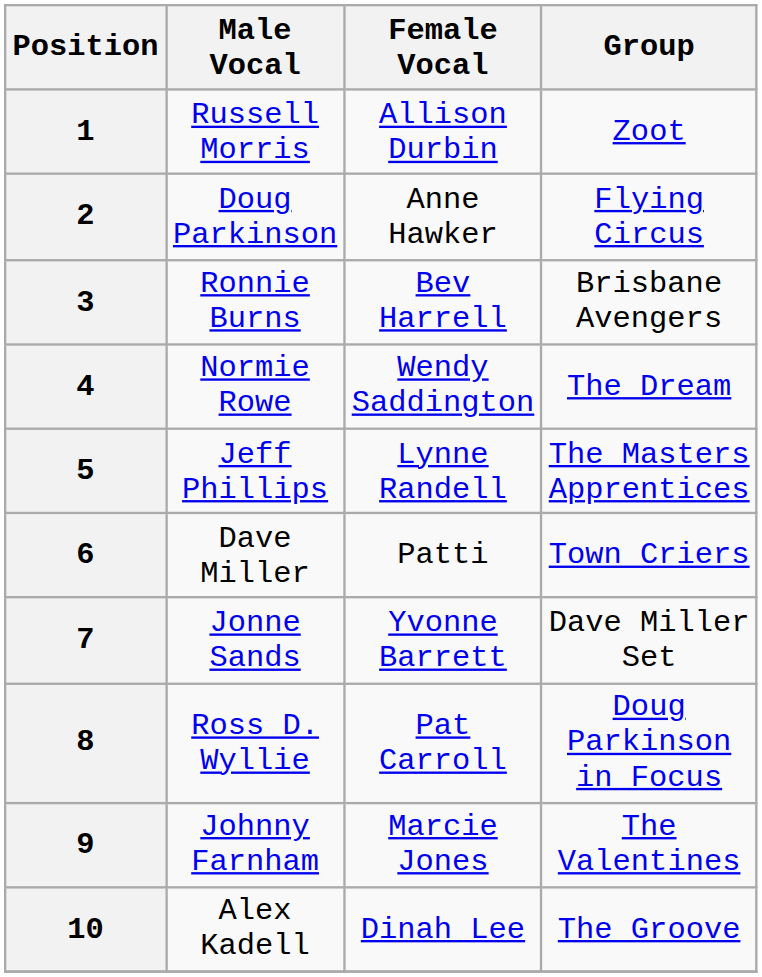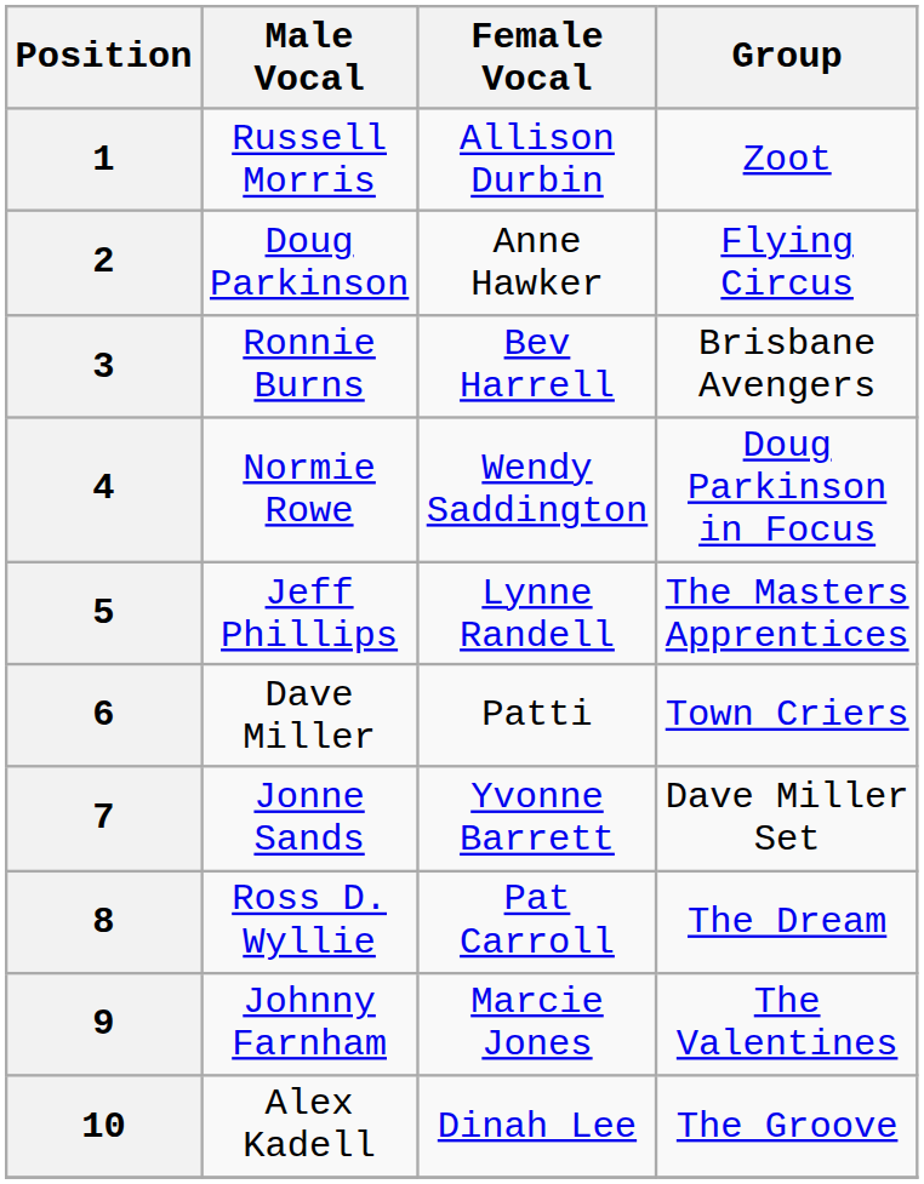4 | Group: The Dream -> Doug Parkinson in Focus
8 | Group: Doug Parkinson in Focus -> The Dream
